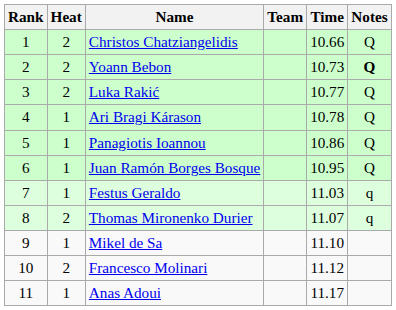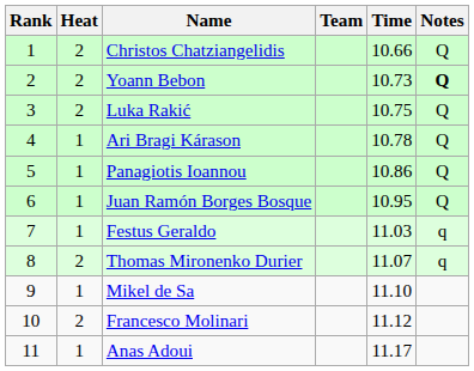Luka Rakić | Time: 10.77 -> 10.75
